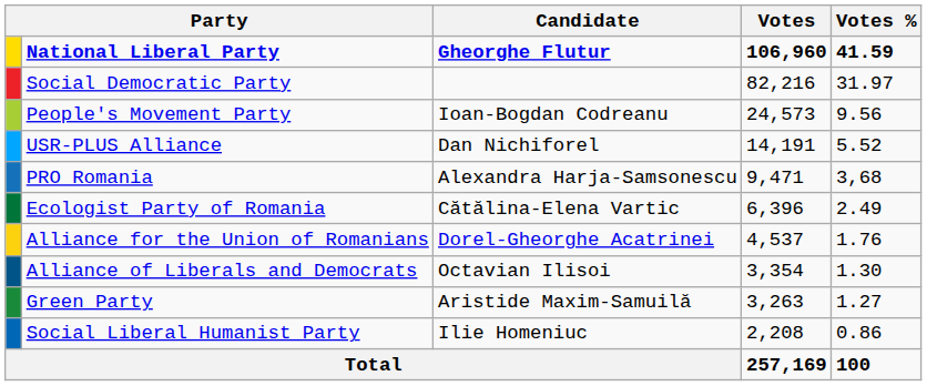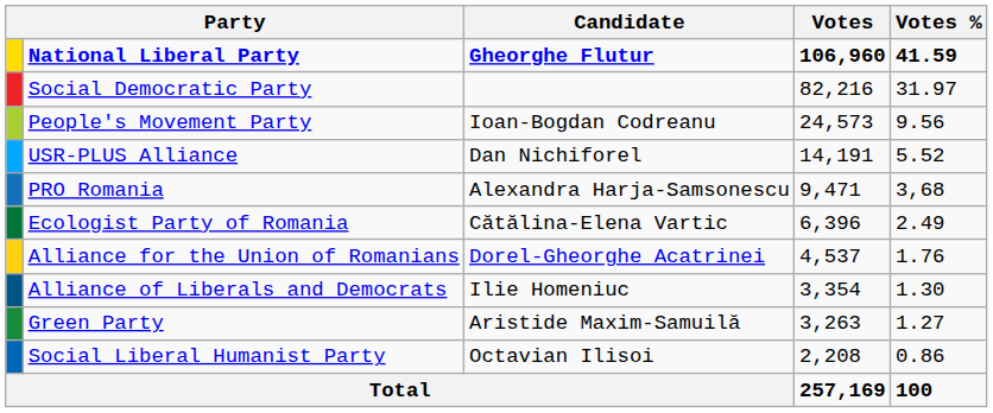Alliance of Liberals and Democrats | Candidate: Octavian Ilisoi -> Ilie Homeniuc
Social Liberal Humanist Party | Candidate: Ilie Homeniuc -> Octavian Ilisoi
